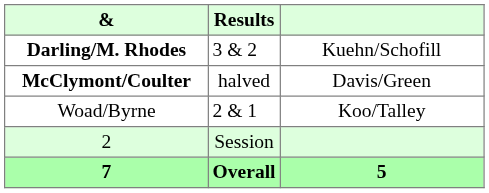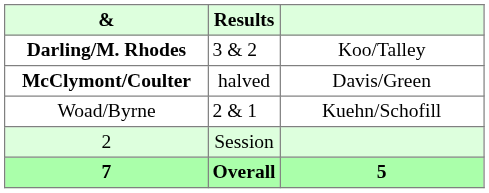Darling/M. Rhodes | column 3: Kuehn/Schofill -> Koo/Talley
Woad/Byrne | column 3: Koo/Talley -> Kuehn/Schofill
